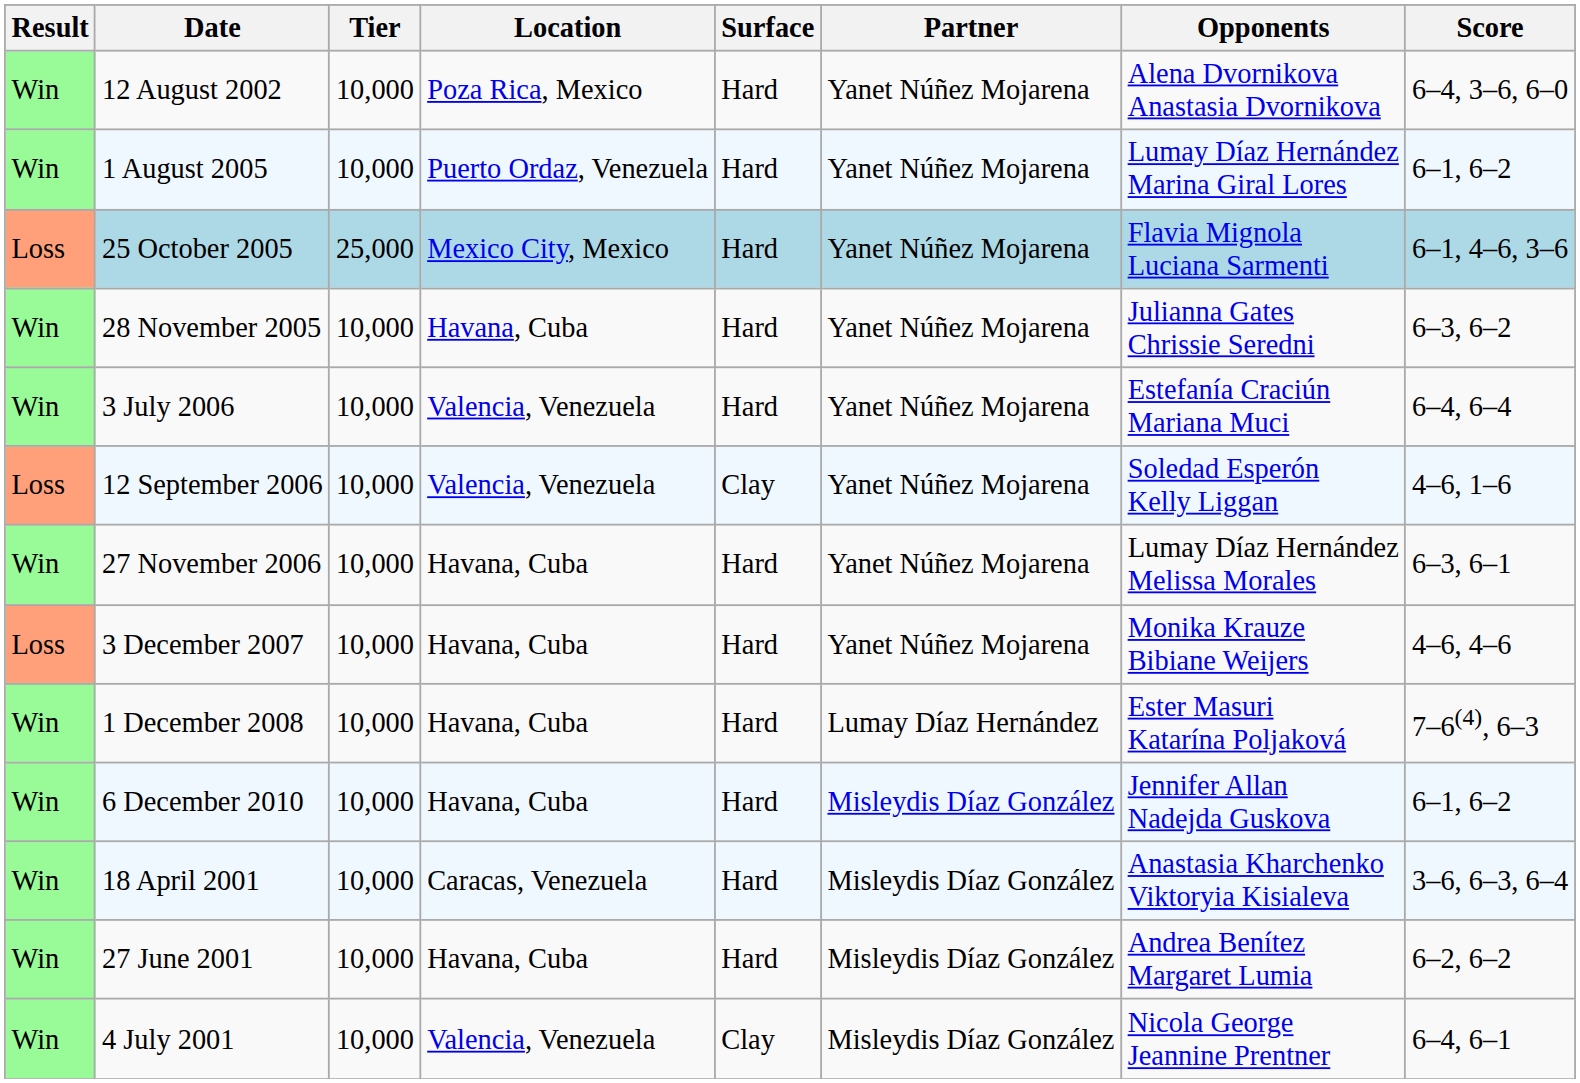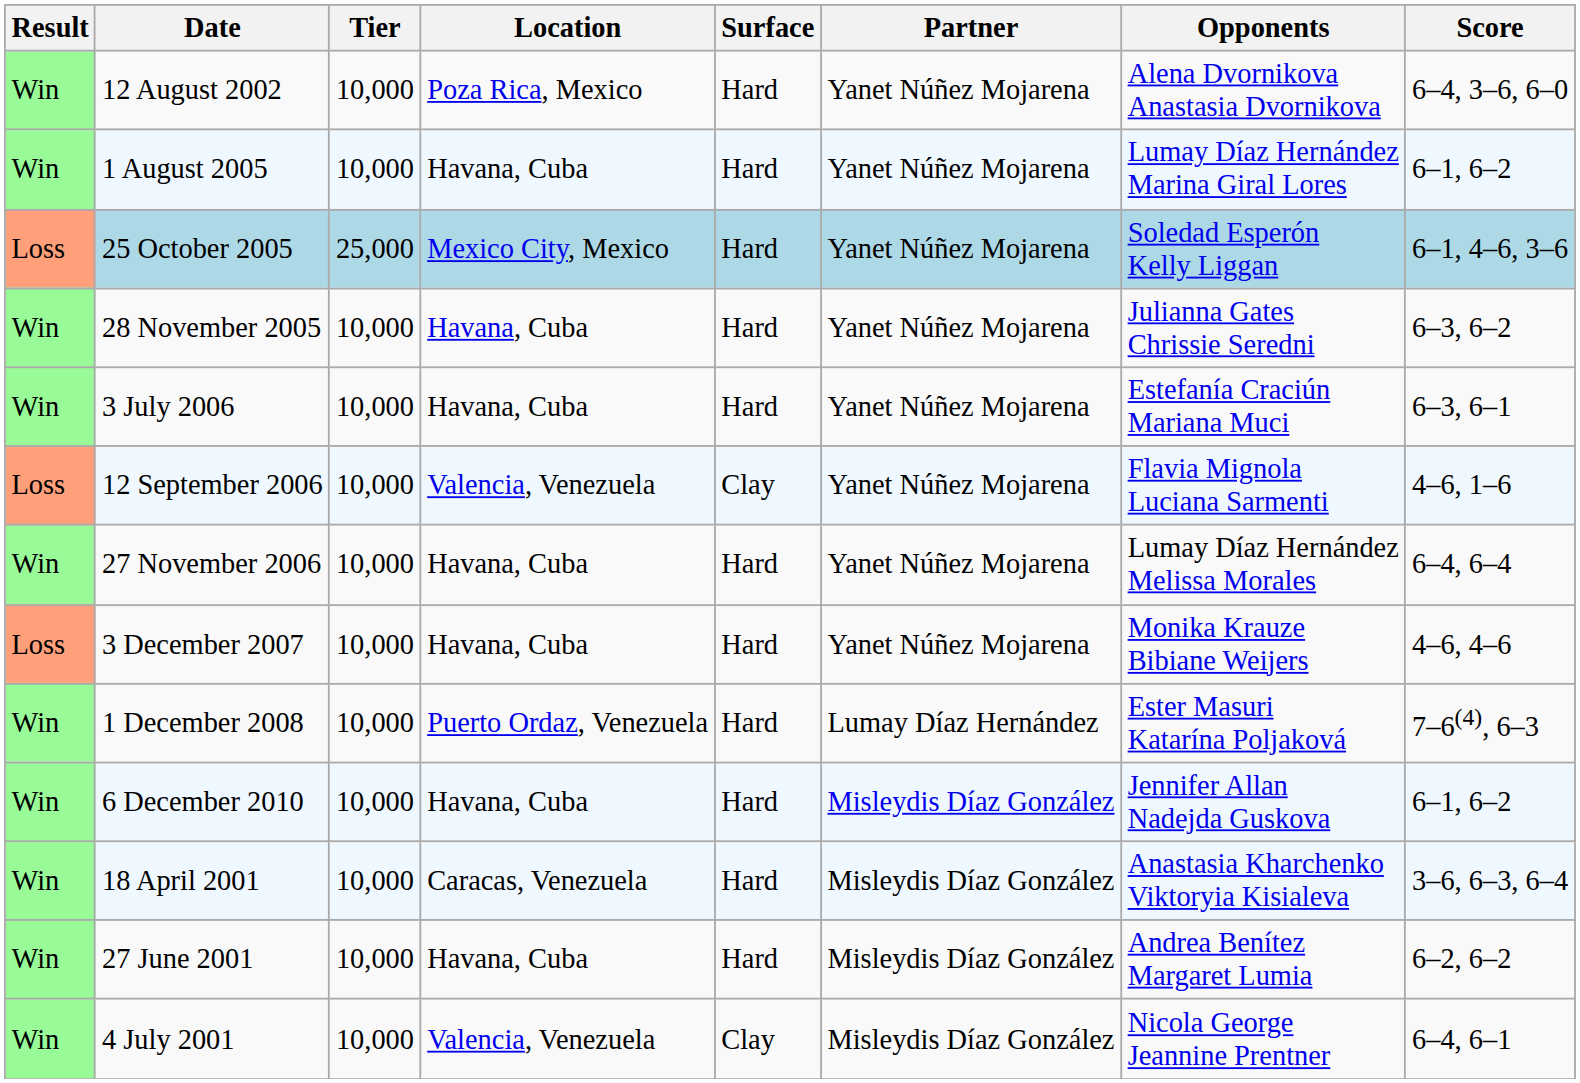1 August 2005 | Location: Puerto Ordaz, Venezuela -> Havana, Cuba
25 October 2005 | Opponents: Flavia Mignola Luciana Sarmenti -> Soledad Esperón Kelly Liggan
3 July 2006 | Location: Valencia, Venezuela -> Havana, Cuba
3 July 2006 | Score: 6–4, 6–4 -> 6–3, 6–1
12 September 2006 | Opponents: Soledad Esperón Kelly Liggan -> Flavia Mignola Luciana Sarmenti
27 November 2006 | Score: 6–3, 6–1 -> 6–4, 6–4
1 December 2008 | Location: Havana, Cuba -> Puerto Ordaz, Venezuela
